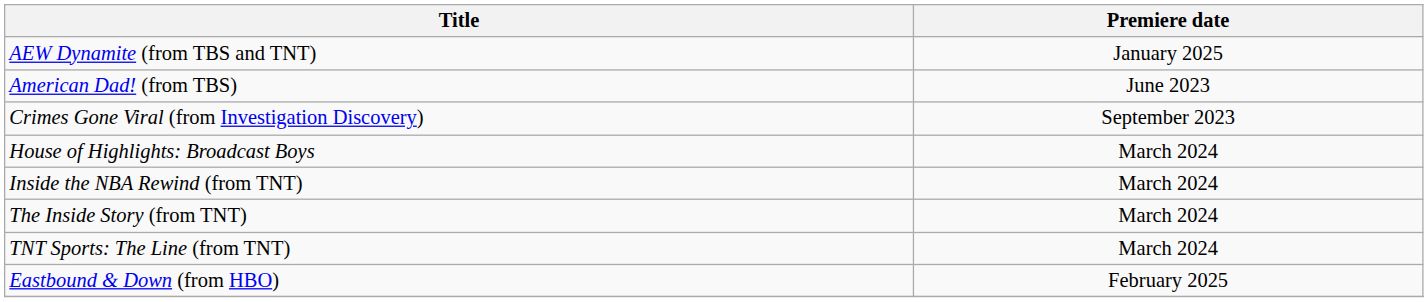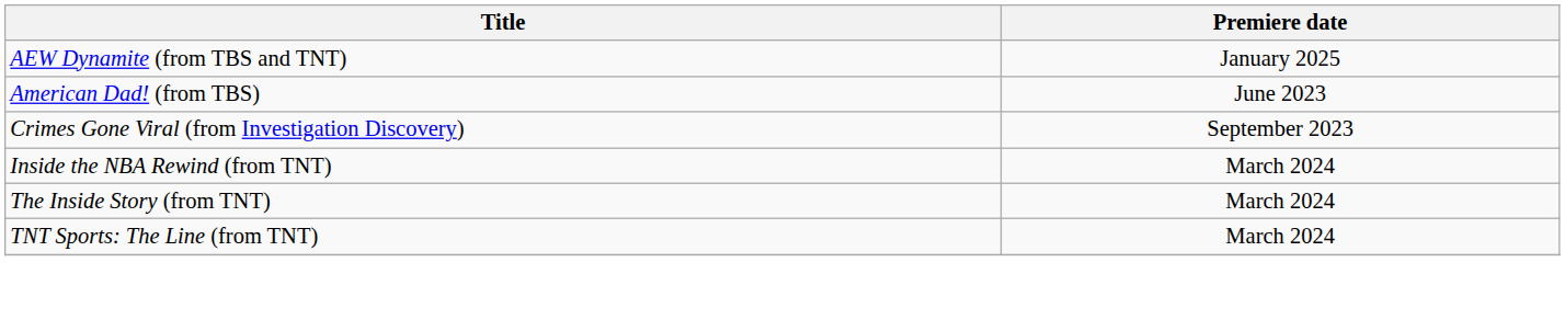- row: House of Highlights: Broadcast Boys | March 2024
- row: Eastbound & Down (from HBO) | February 2025
